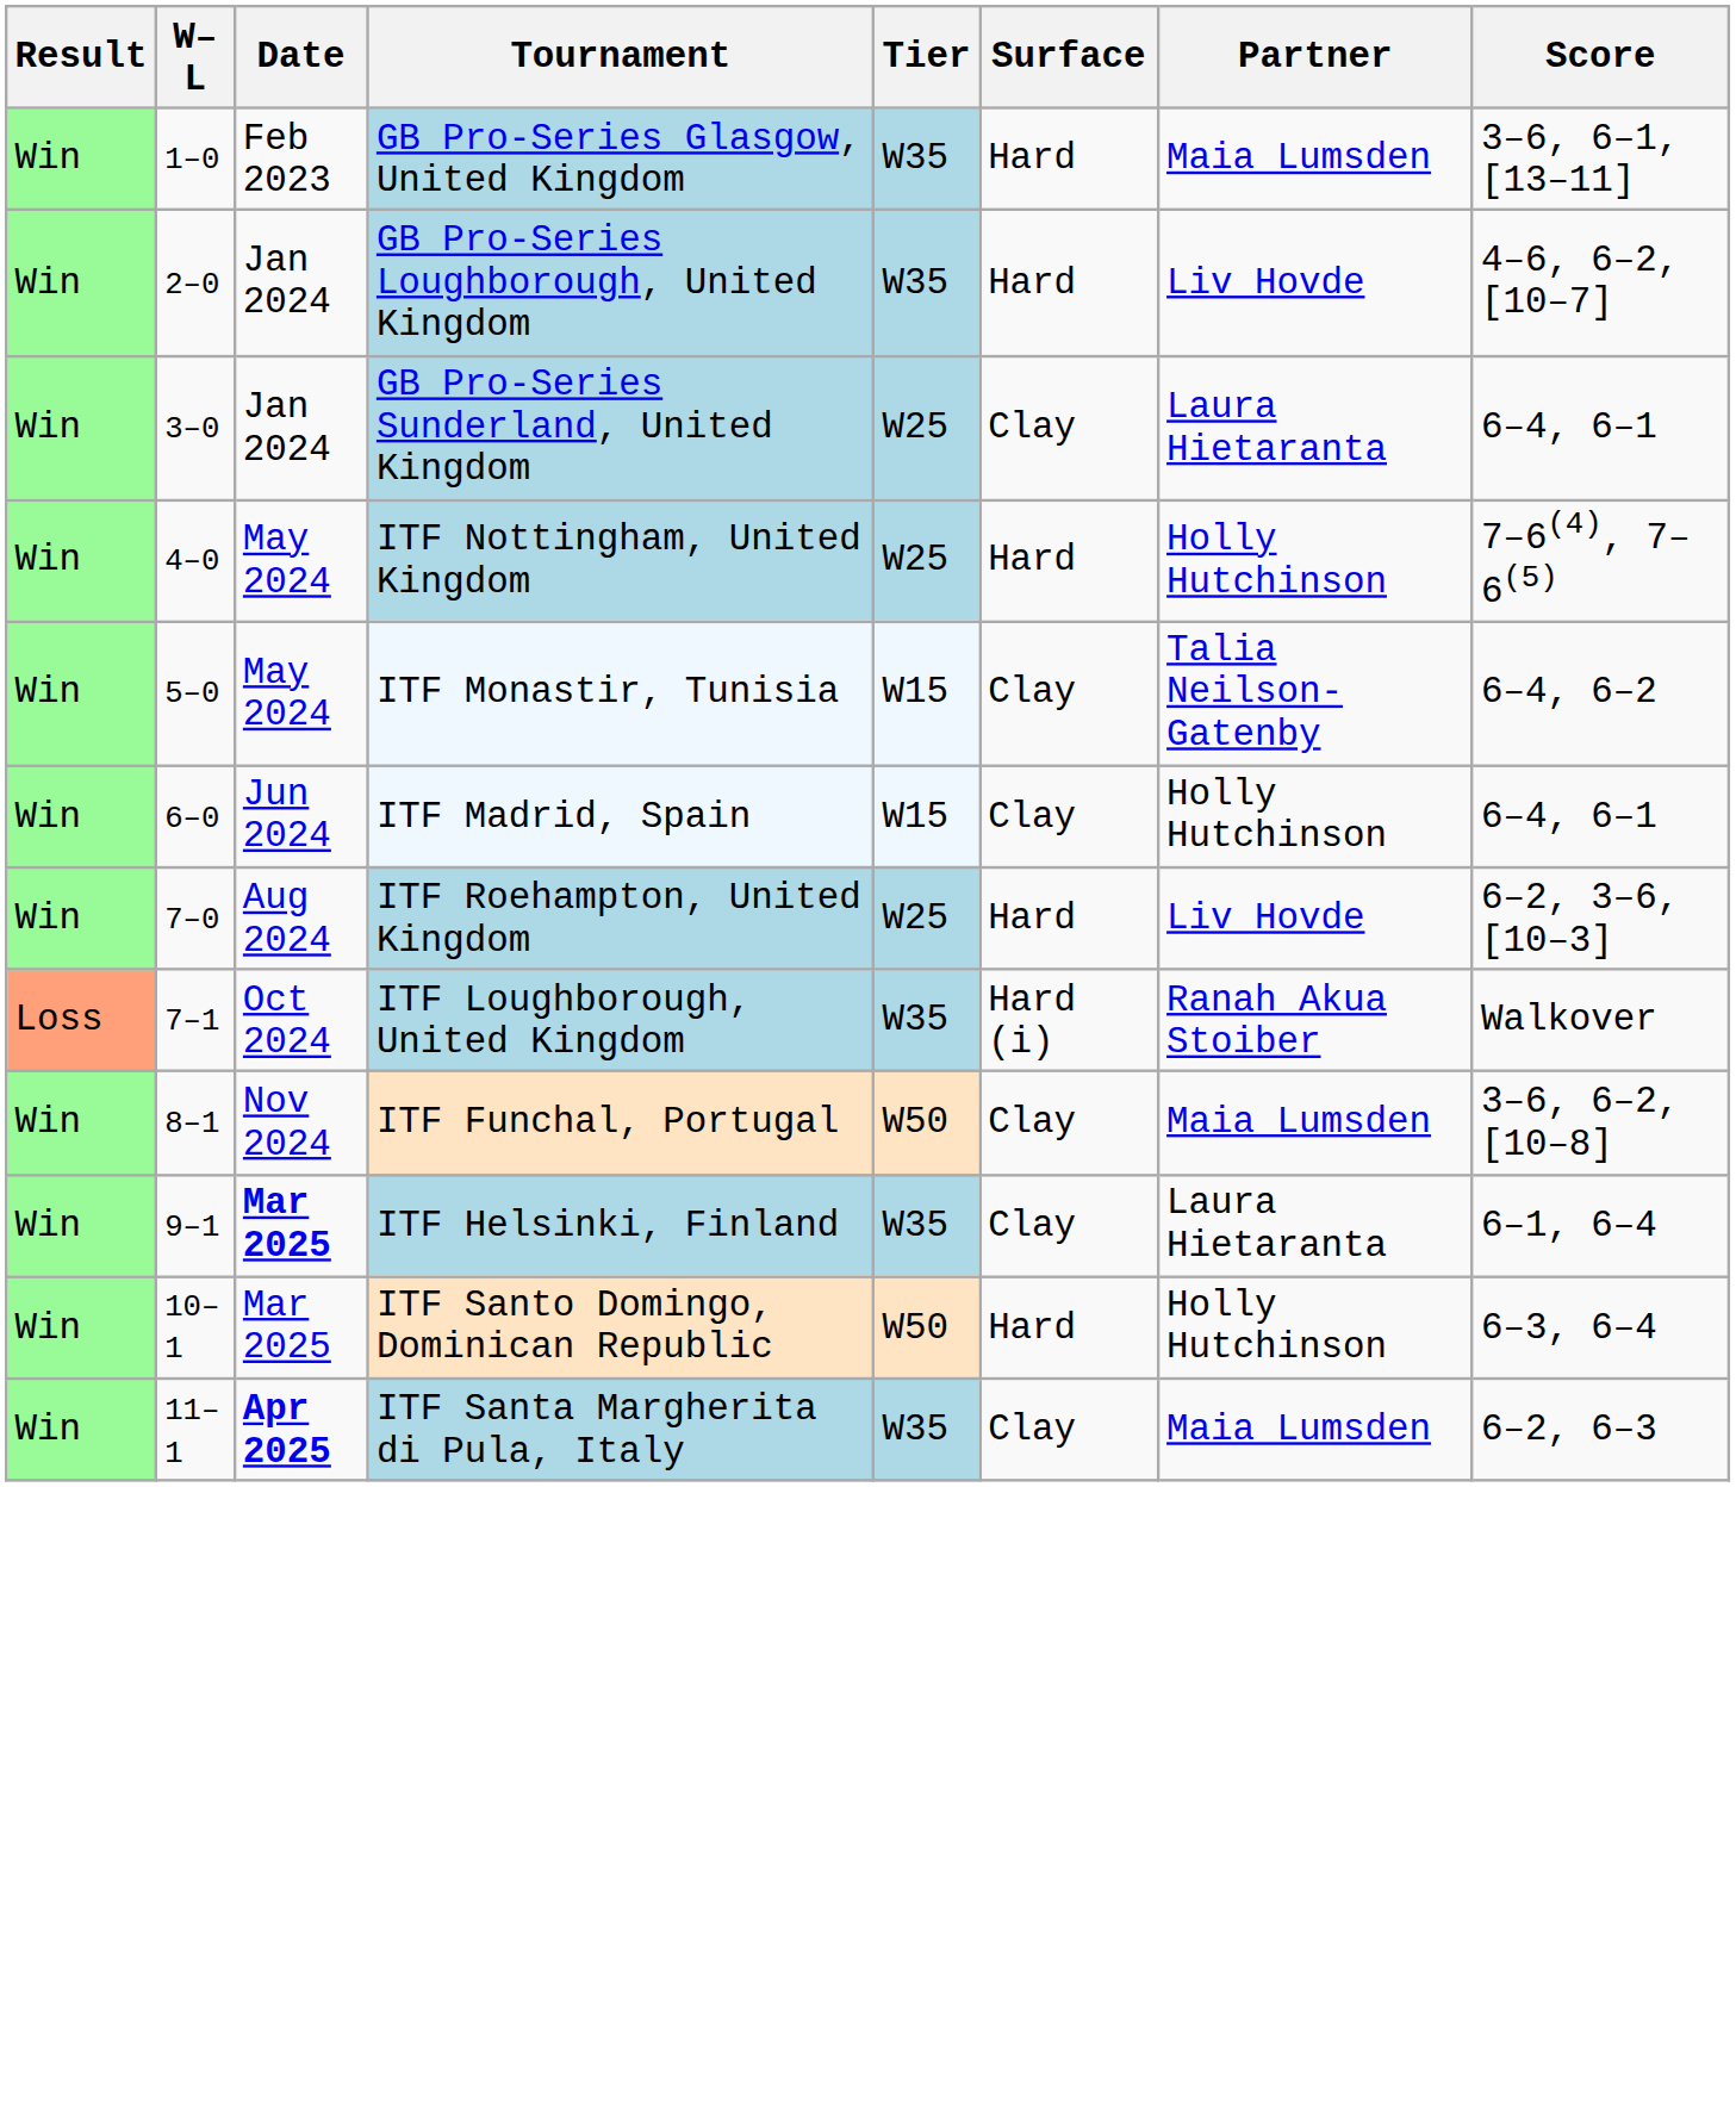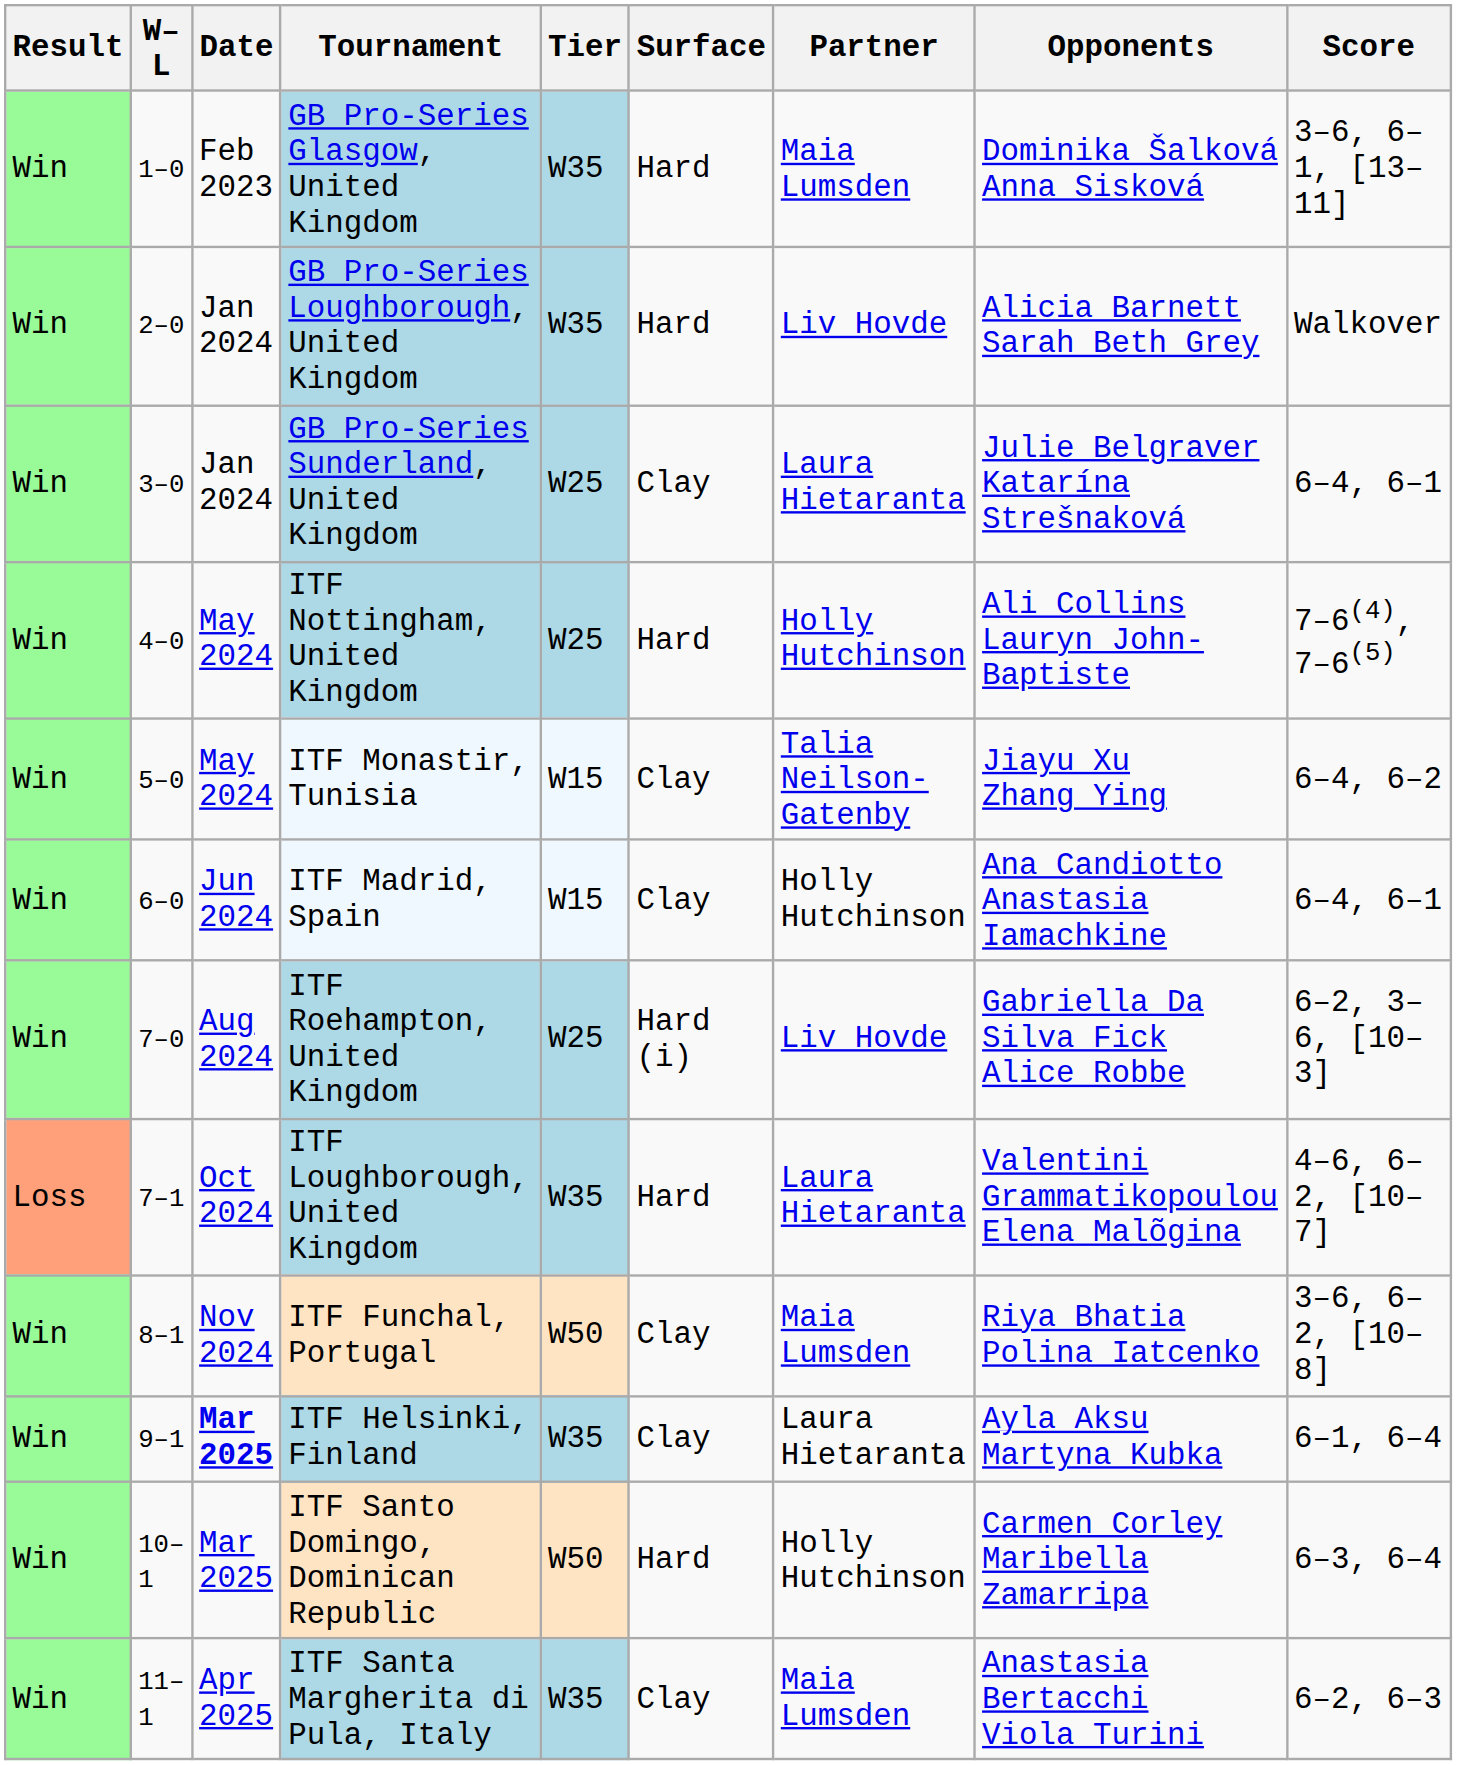+ column: Opponents | Dominika Šalková Anna Sisková | Alicia Barnett Sarah Beth Grey | Julie Belgraver Katarína Strešnaková | Ali Collins Lauryn John-Baptiste | Jiayu Xu Zhang Ying | Ana Candiotto Anastasia Iamachkine | Gabriella Da Silva Fick Alice Robbe | Valentini Grammatikopoulou Elena Malõgina | Riya Bhatia Polina Iatcenko | Ayla Aksu Martyna Kubka | Carmen Corley Maribella Zamarripa | Anastasia Bertacchi Viola Turini
GB Pro-Series Loughborough, United Kingdom | Score: 4–6, 6–2, [10–7] -> Walkover
ITF Roehampton, United Kingdom | Surface: Hard -> Hard (i)
ITF Loughborough, United Kingdom | Surface: Hard (i) -> Hard
ITF Loughborough, United Kingdom | Partner: Ranah Akua Stoiber -> Laura Hietaranta
ITF Loughborough, United Kingdom | Score: Walkover -> 4–6, 6–2, [10–7]
ITF Santa Margherita di Pula, Italy | Date: bold -> normal
